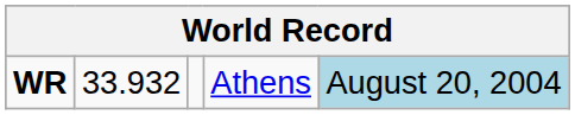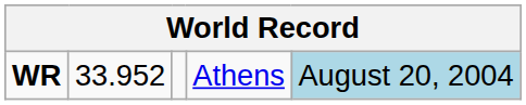WR | column 2: 33.932 -> 33.952
